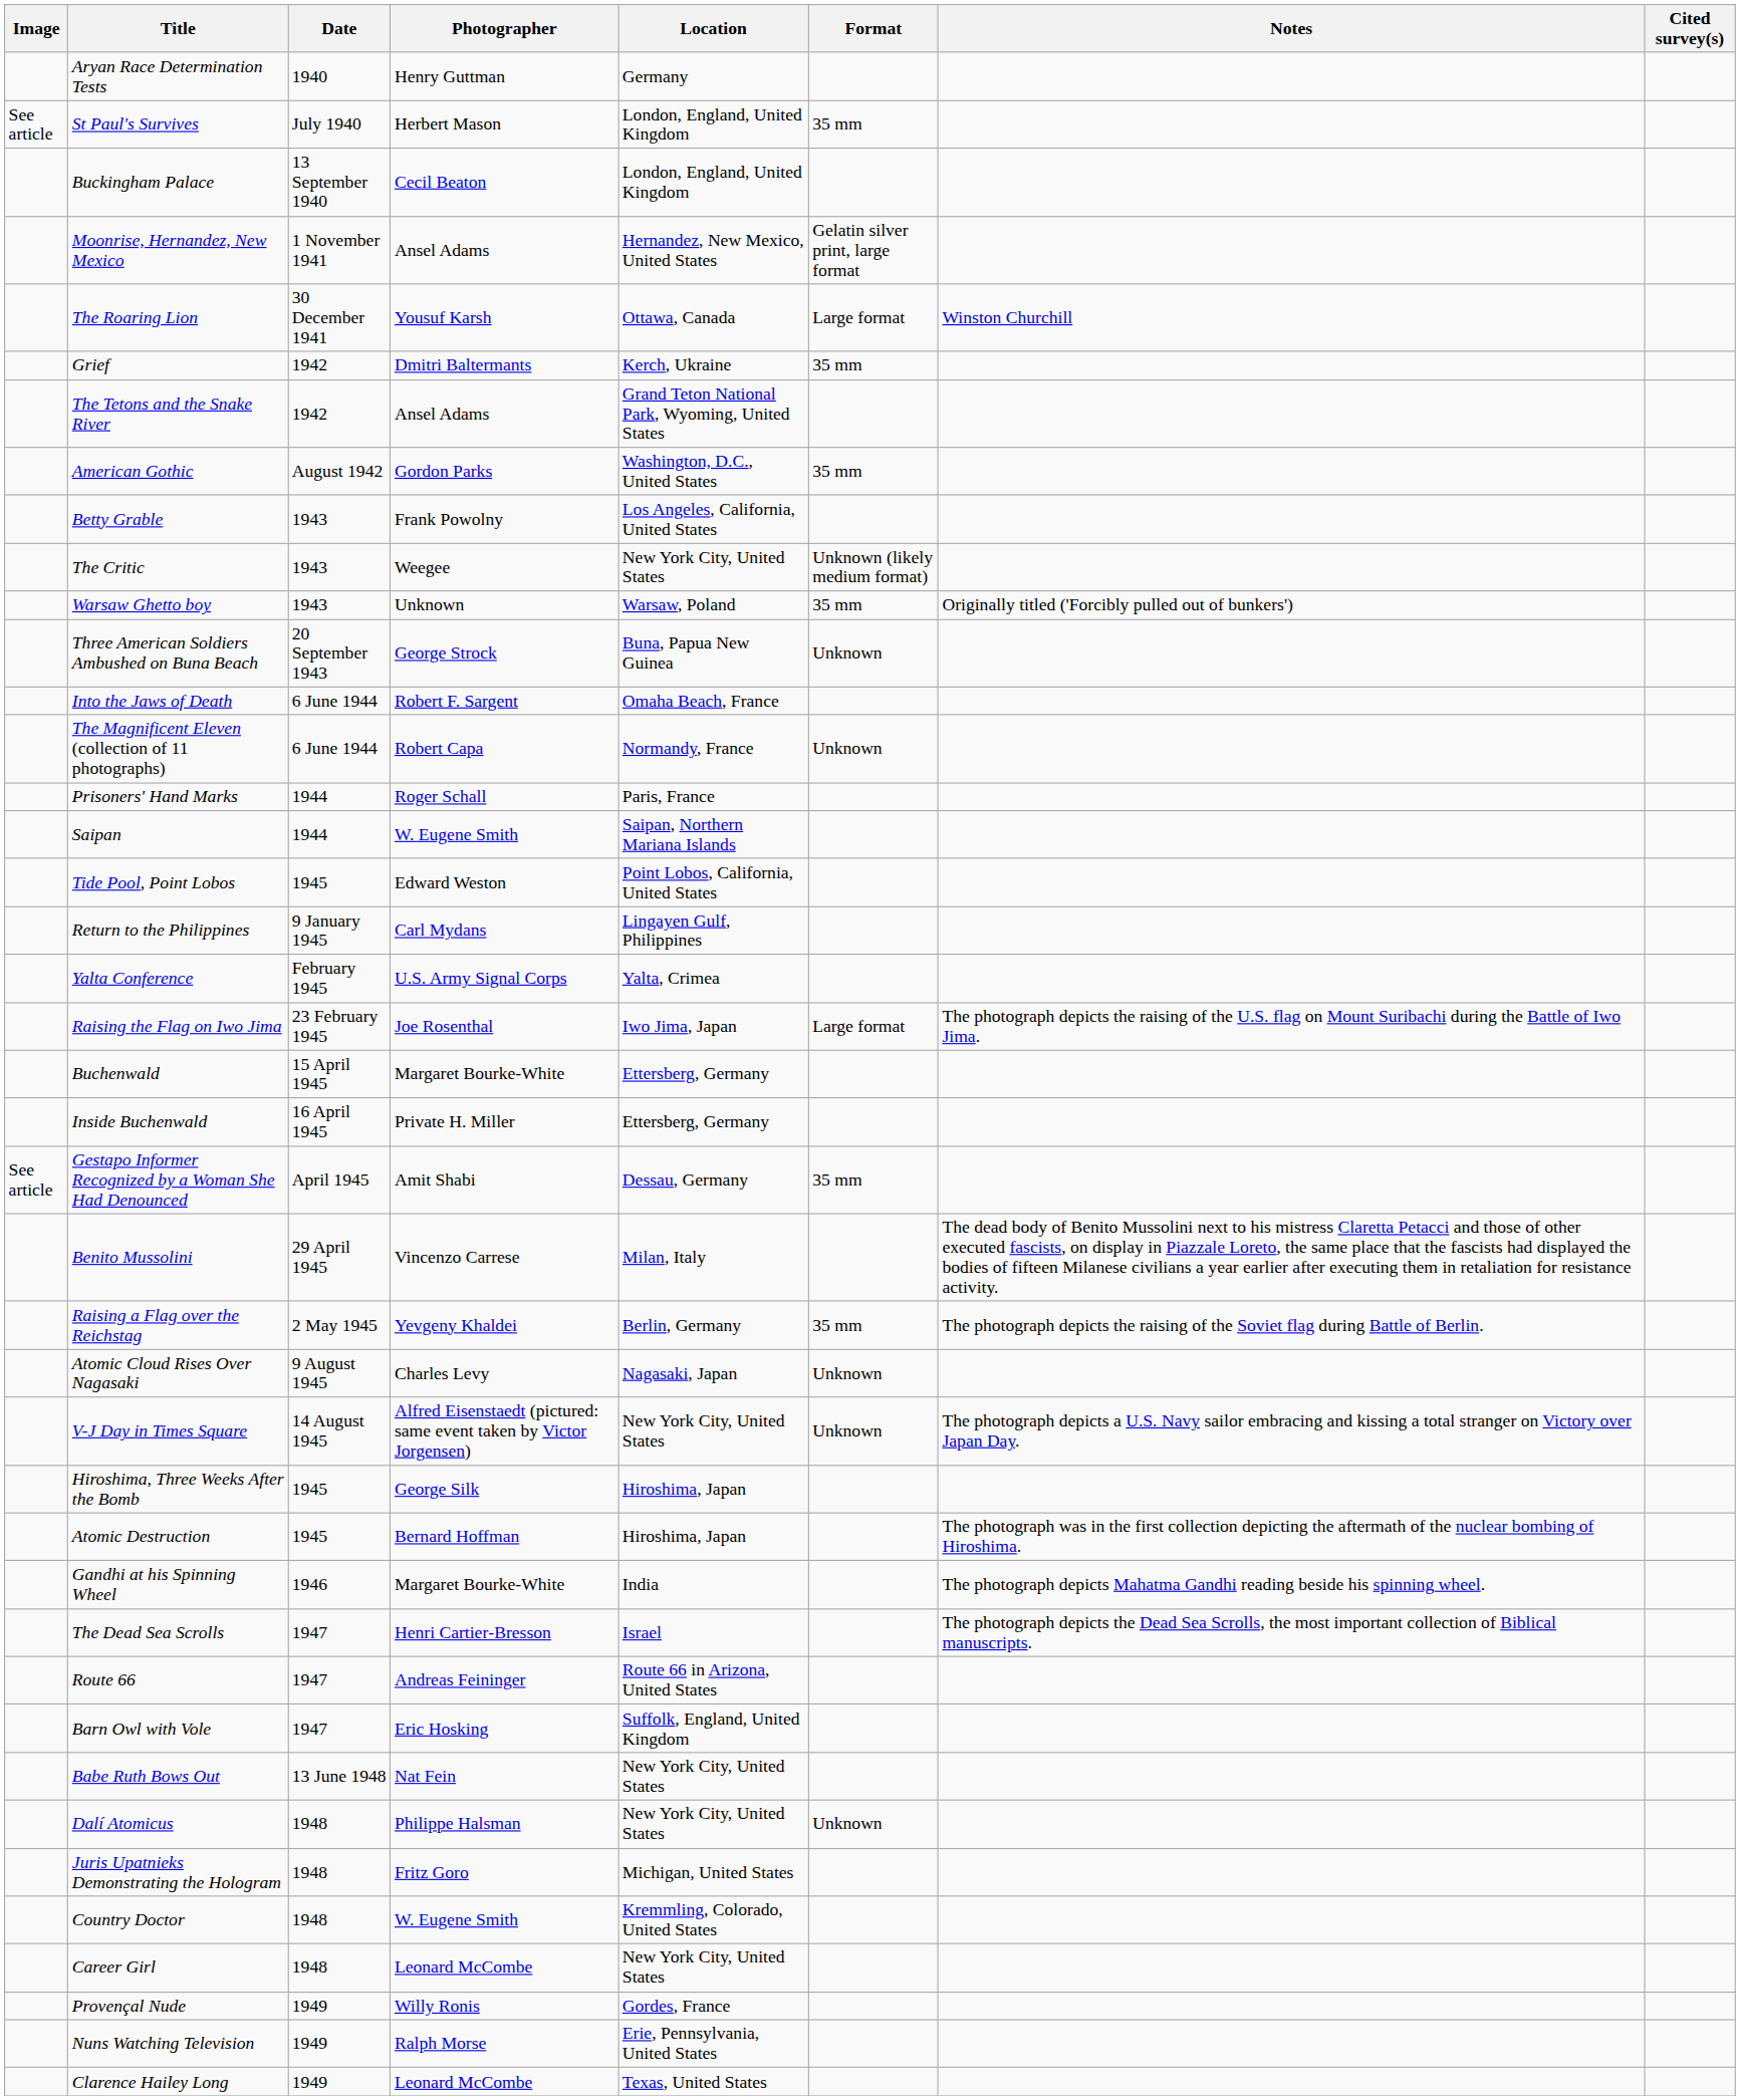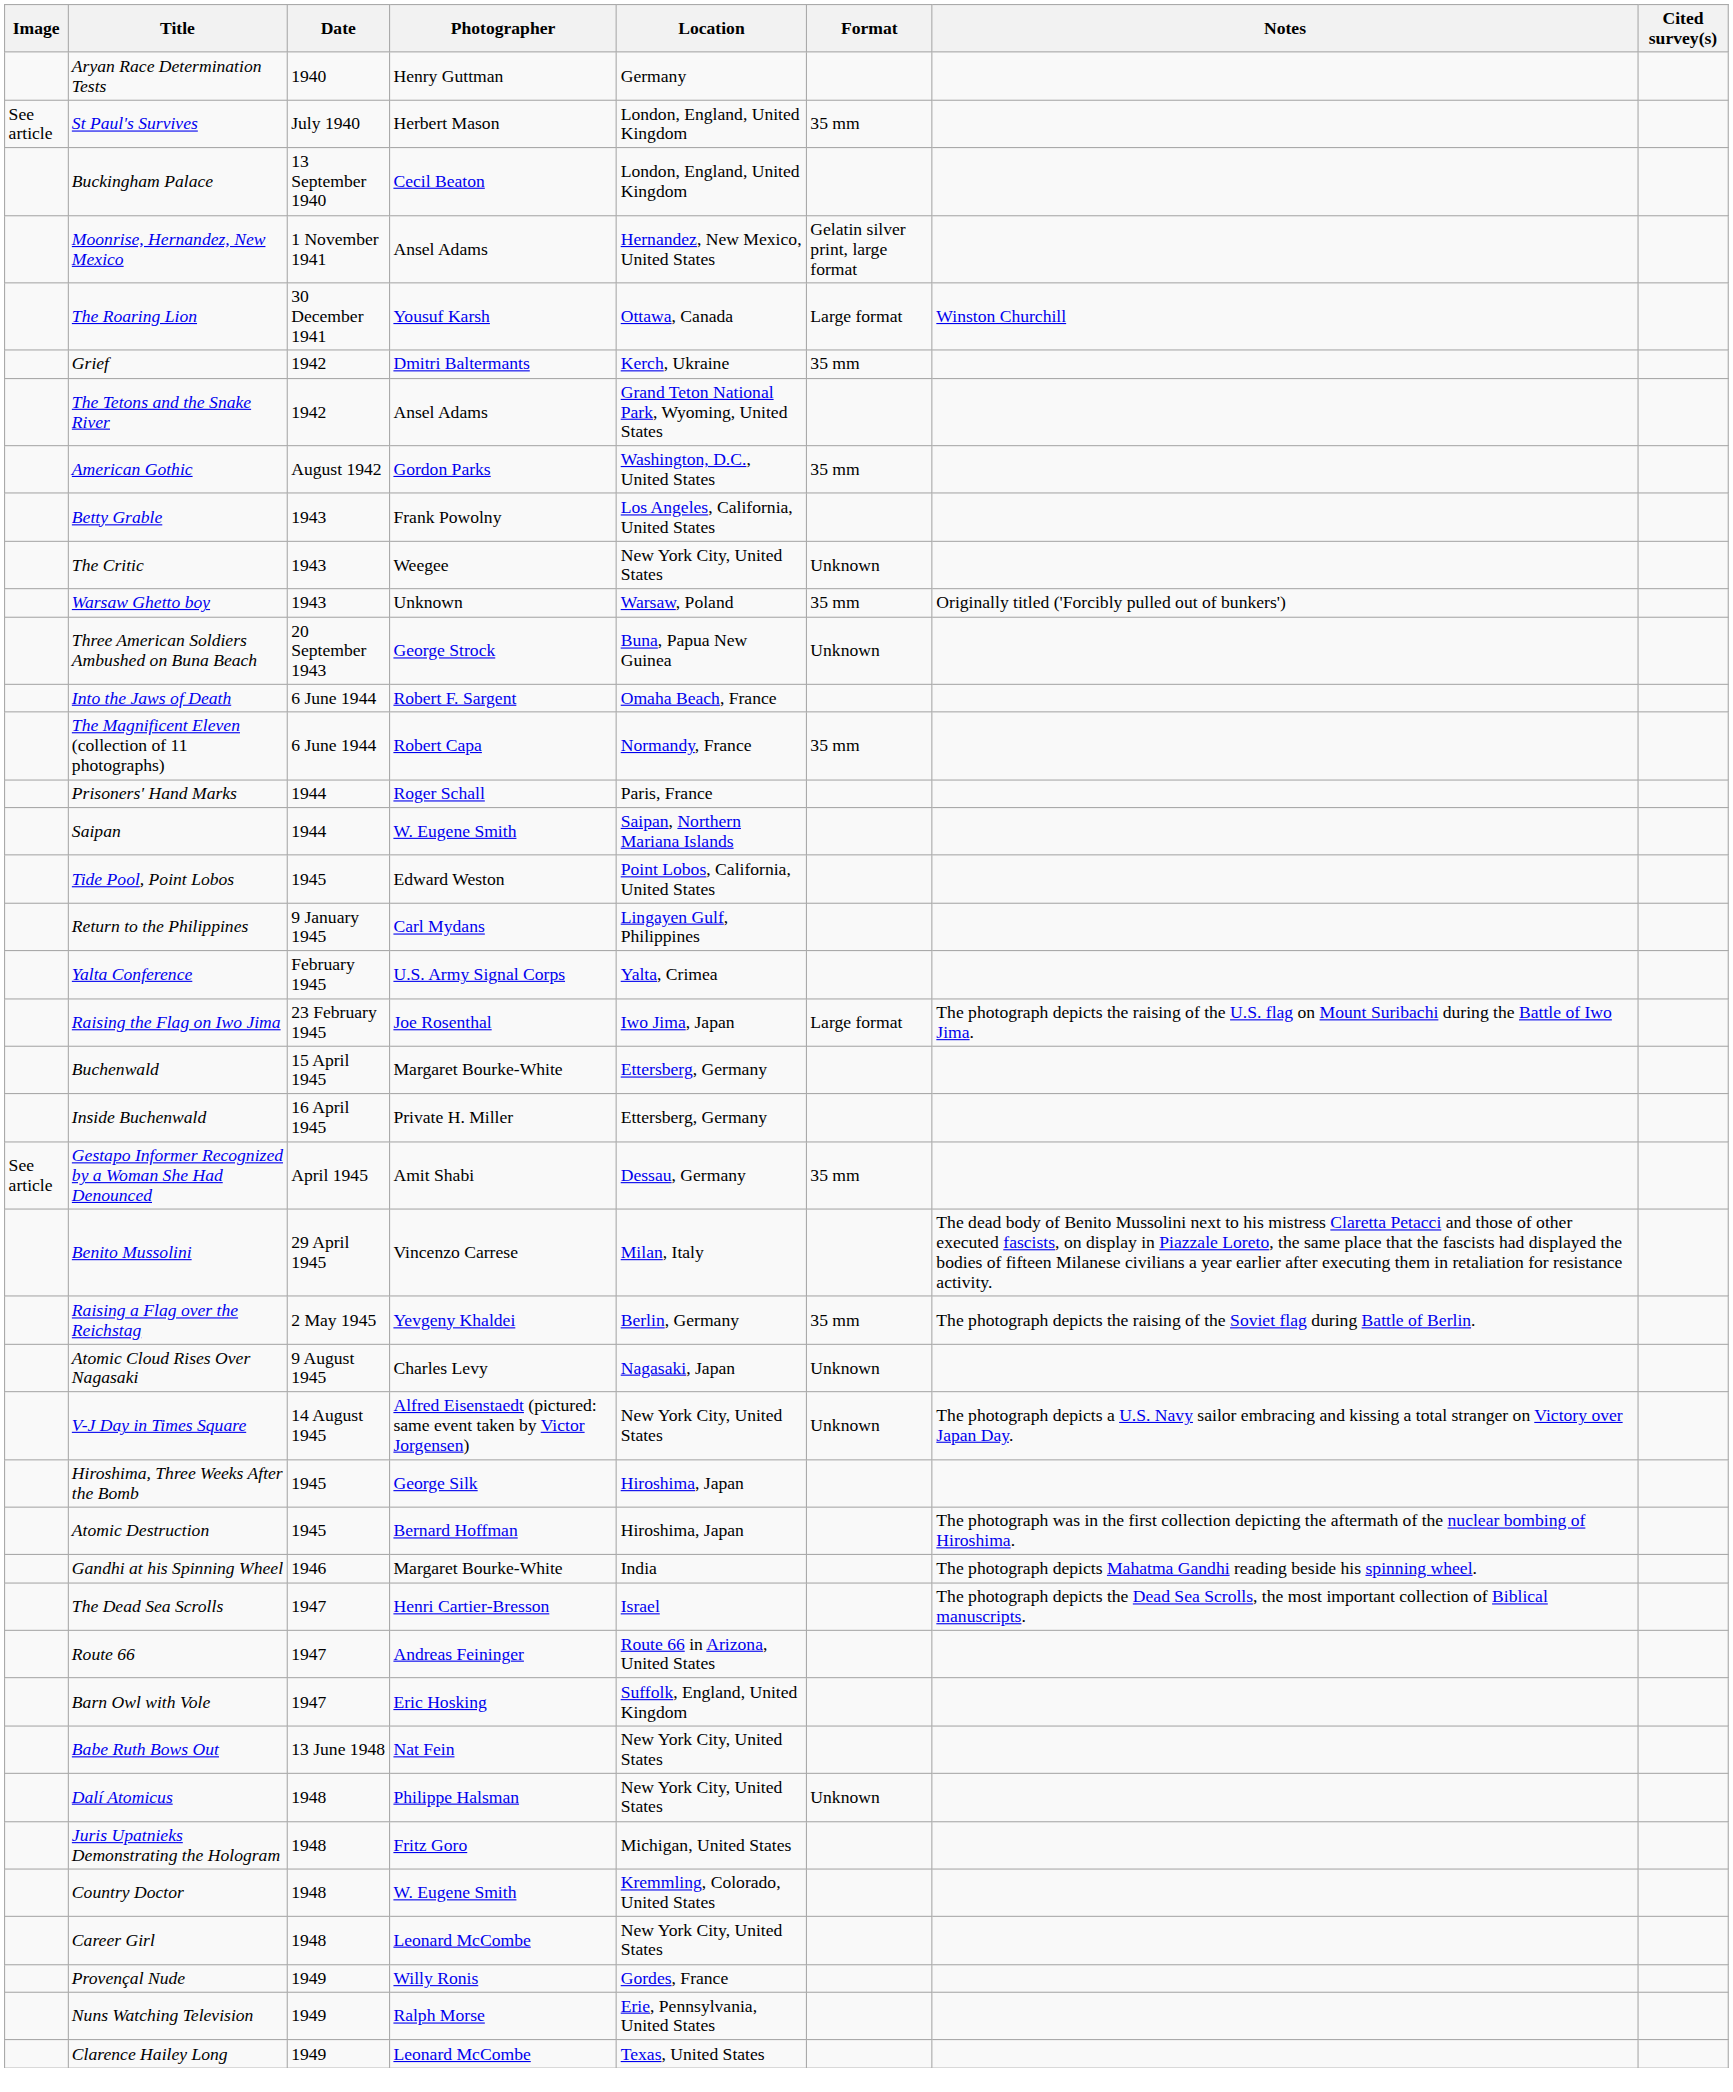The Critic | Format: Unknown (likely medium format) -> Unknown
The Magnificent Eleven (collection of 11 photographs) | Format: Unknown -> 35 mm
